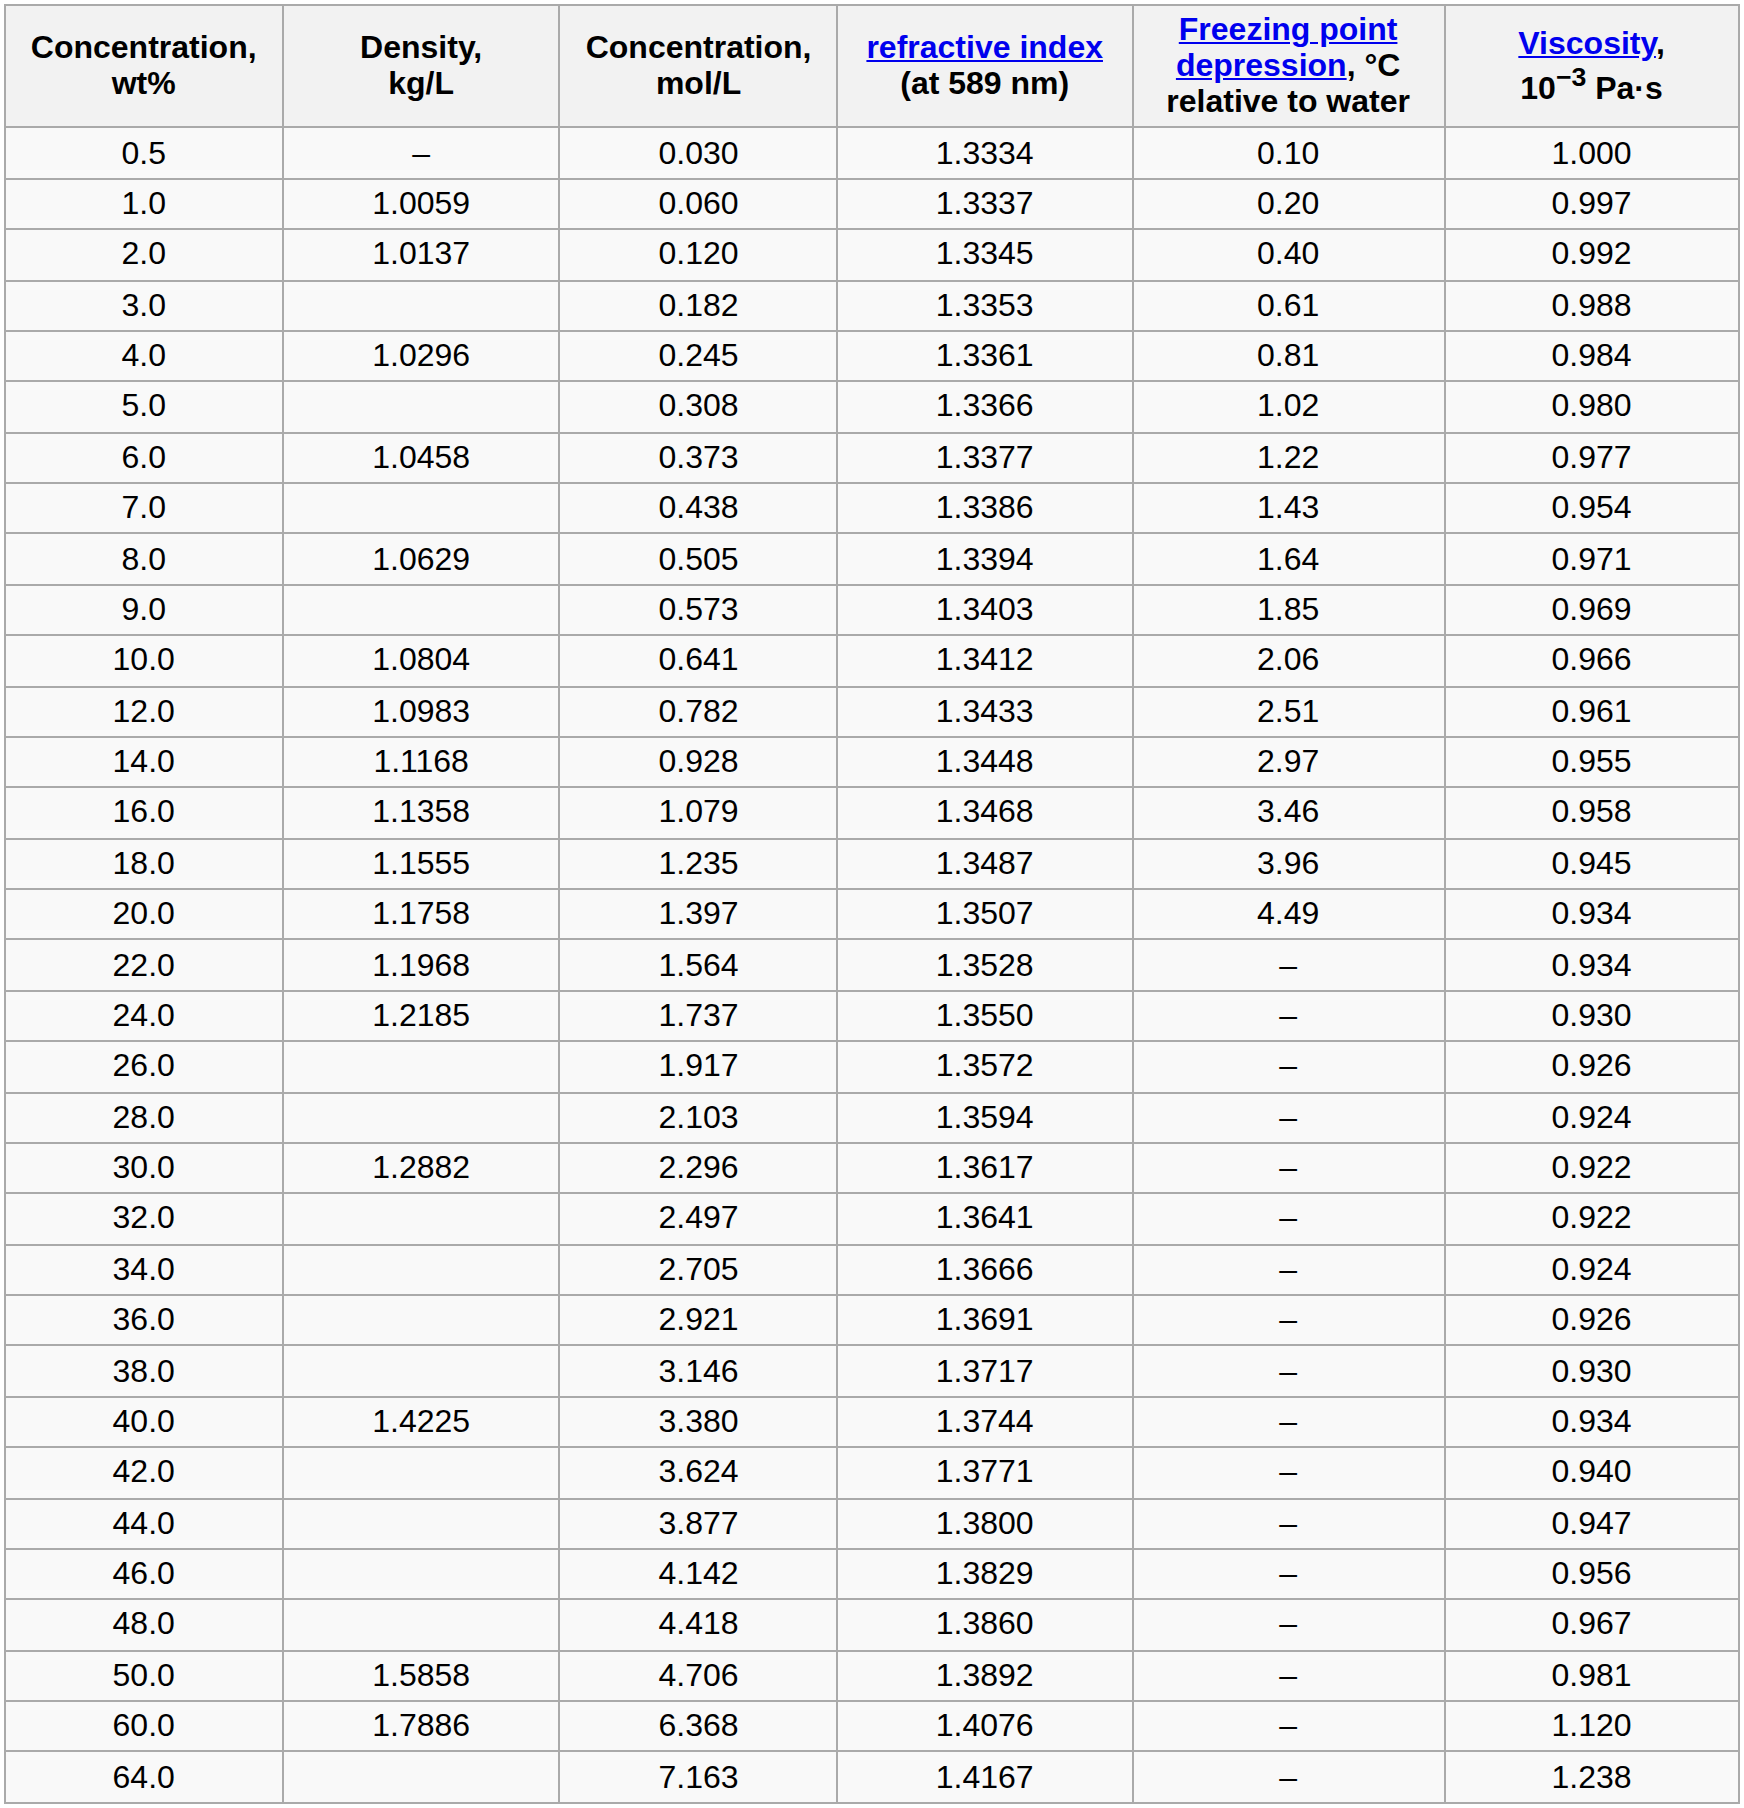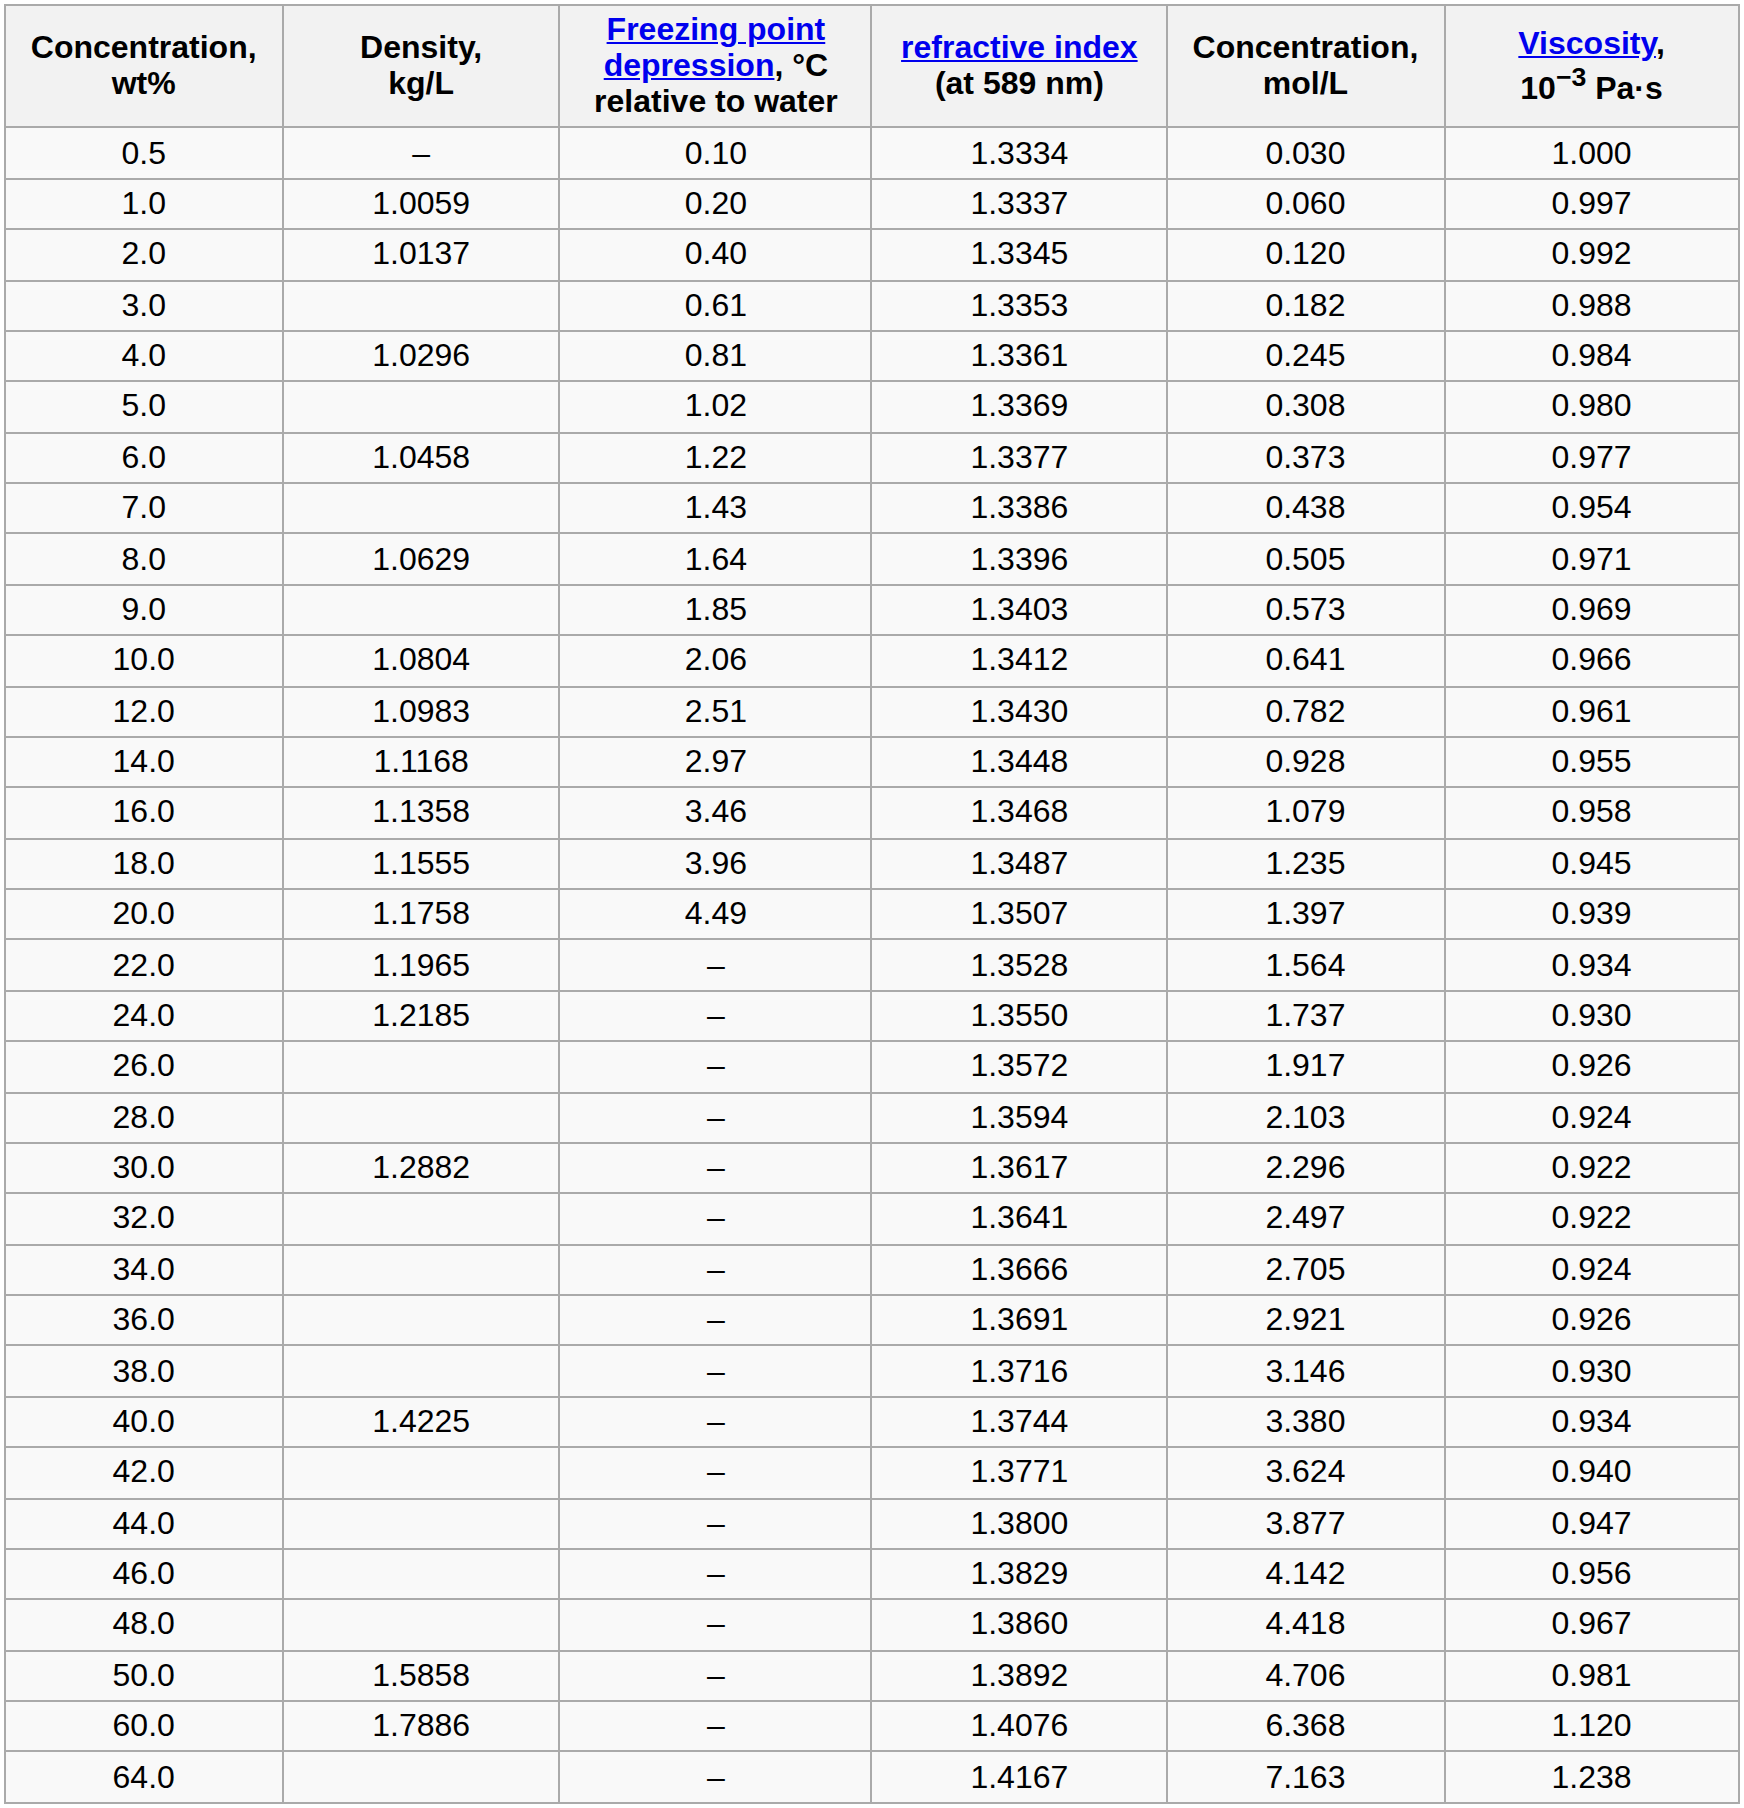columns swapped: Concentration, mol/L <-> Freezing point depression, °C relative to water
5.0 | refractive index (at 589 nm): 1.3366 -> 1.3369
8.0 | refractive index (at 589 nm): 1.3394 -> 1.3396
12.0 | refractive index (at 589 nm): 1.3433 -> 1.3430
20.0 | Viscosity, 10−3 Pa·s: 0.934 -> 0.939
22.0 | Density, kg/L: 1.1968 -> 1.1965
38.0 | refractive index (at 589 nm): 1.3717 -> 1.3716
